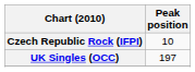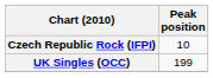UK Singles (OCC) | Peak position: 197 -> 199
